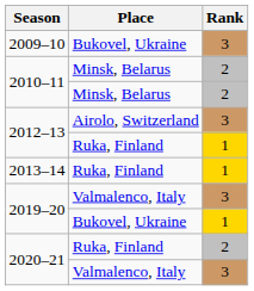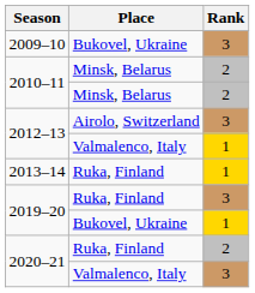2012–13 / 1 | Place: Ruka, Finland -> Valmalenco, Italy
2019–20 / 3 | Place: Valmalenco, Italy -> Ruka, Finland
